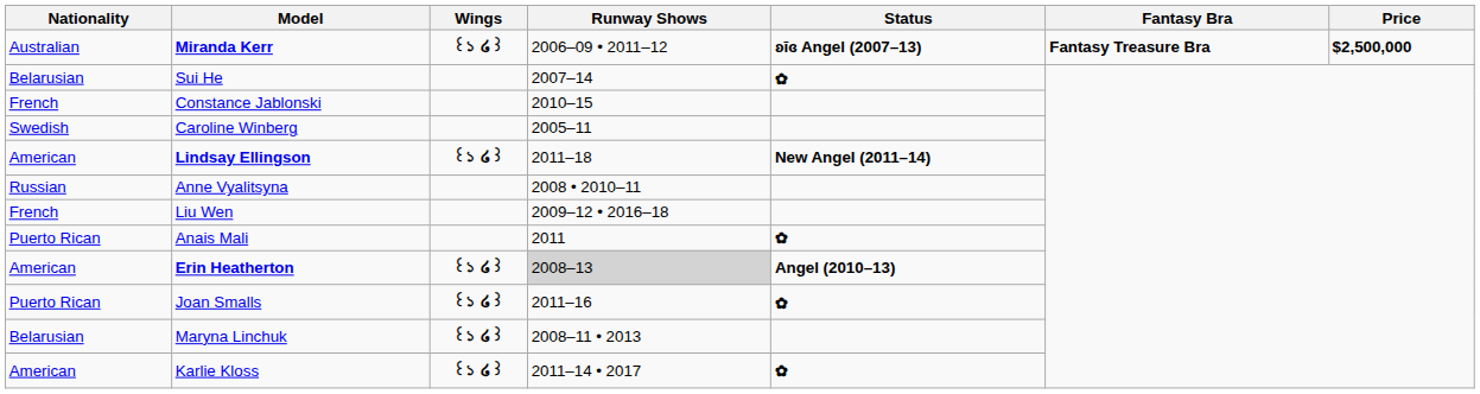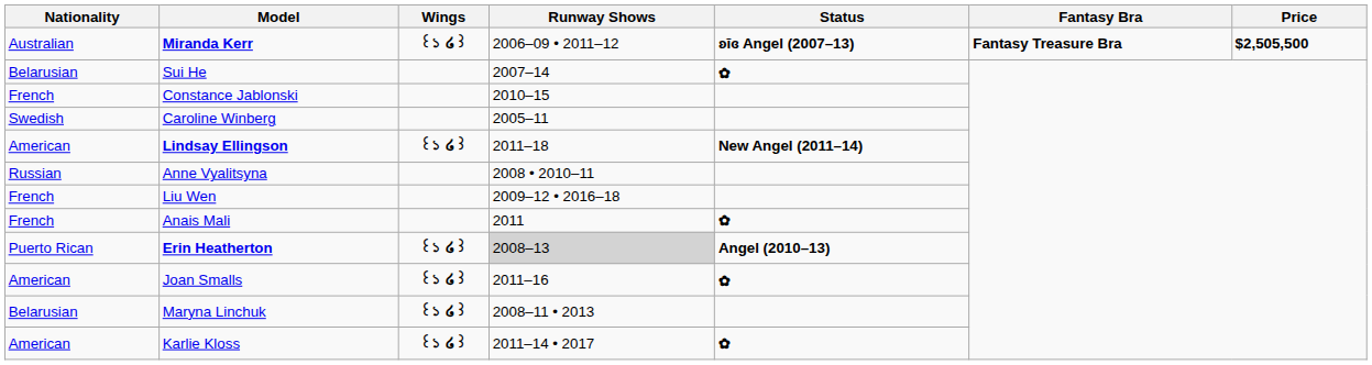Miranda Kerr | Price: $2,500,000 -> $2,505,500
Anais Mali | Nationality: Puerto Rican -> French
Erin Heatherton | Nationality: American -> Puerto Rican
Joan Smalls | Nationality: Puerto Rican -> American
